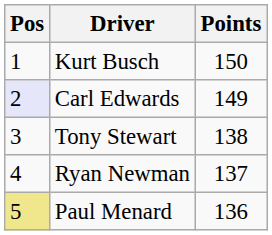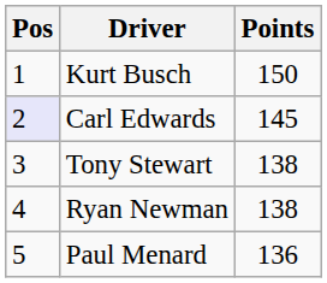Carl Edwards | Points: 149 -> 145
Ryan Newman | Points: 137 -> 138
Paul Menard | Pos: khaki background -> no background
